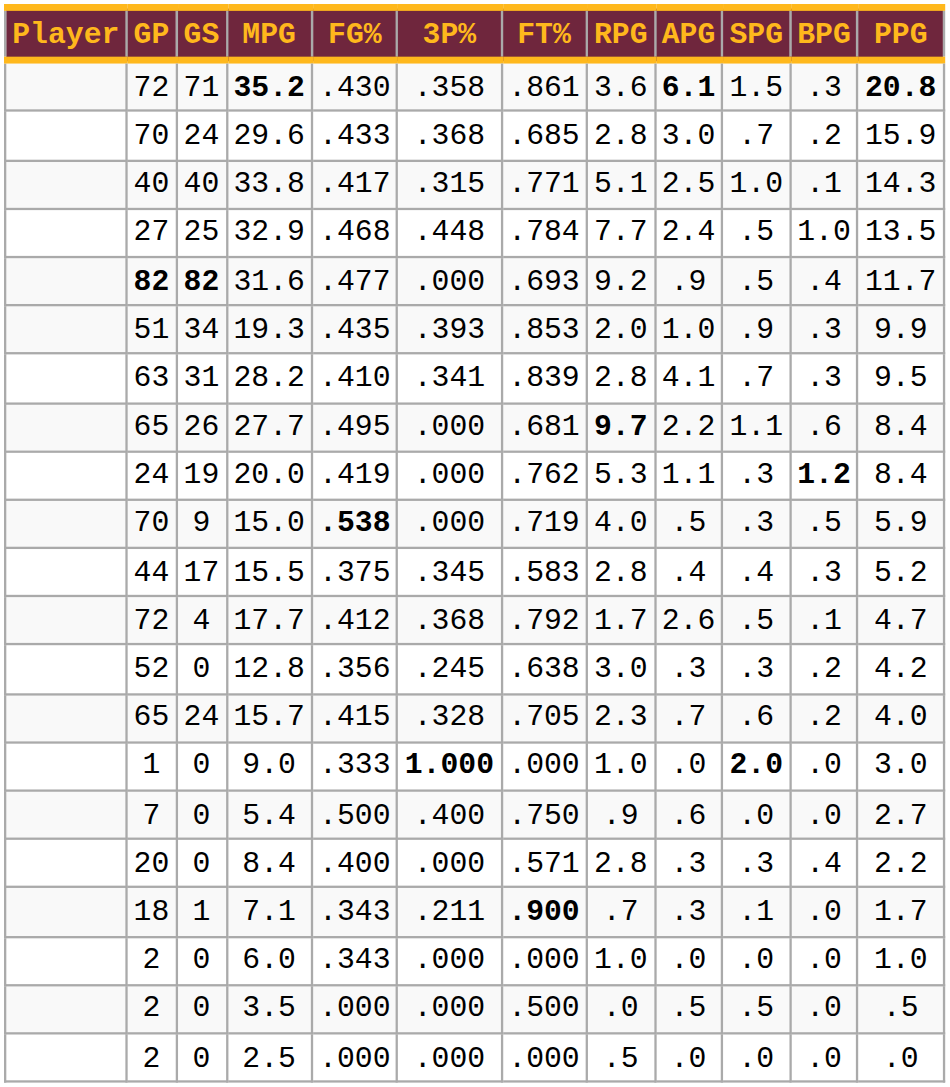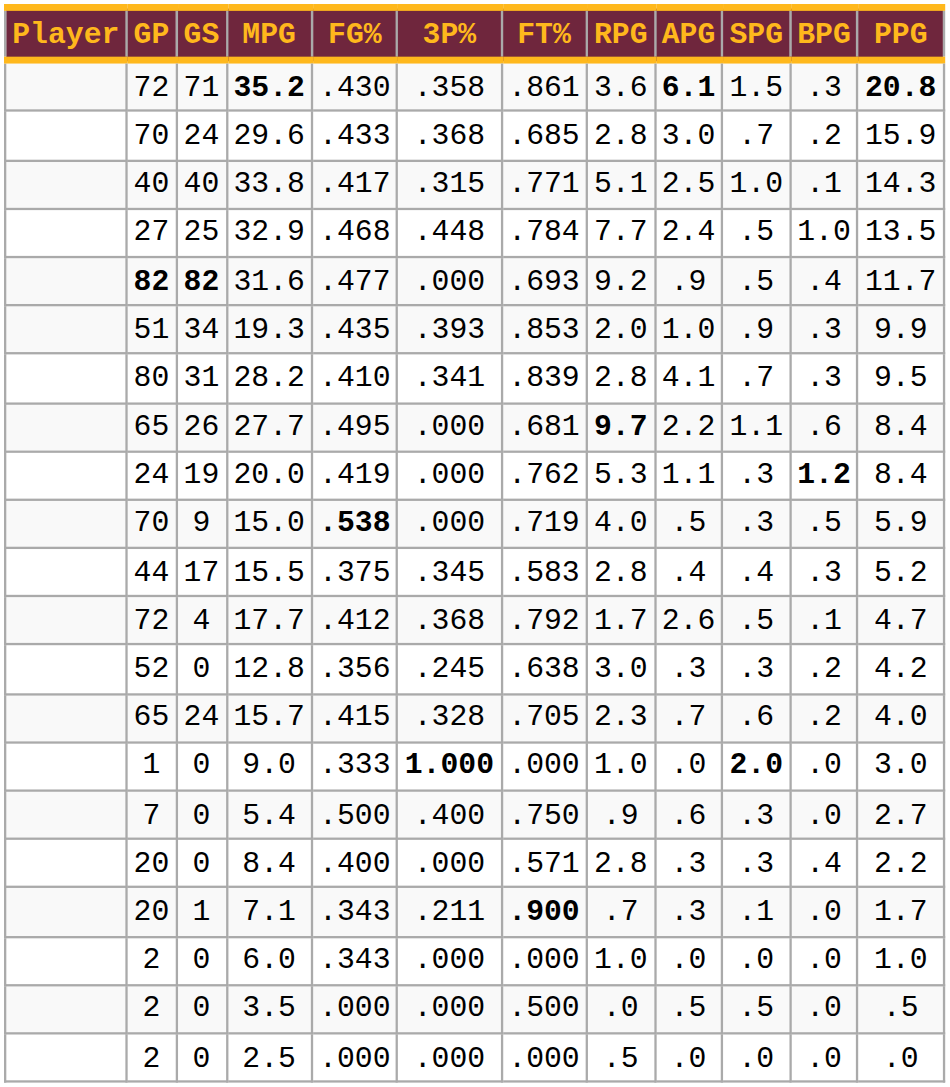28.2 | GP: 63 -> 80
5.4 | SPG: .0 -> .3
7.1 | GP: 18 -> 20
